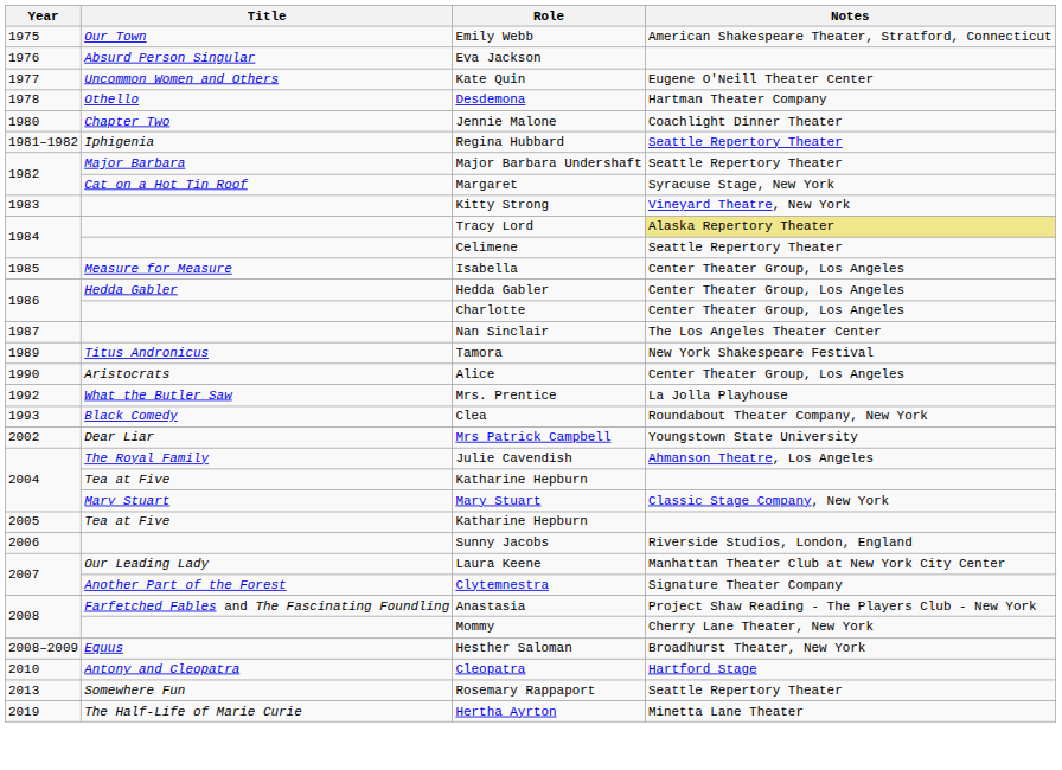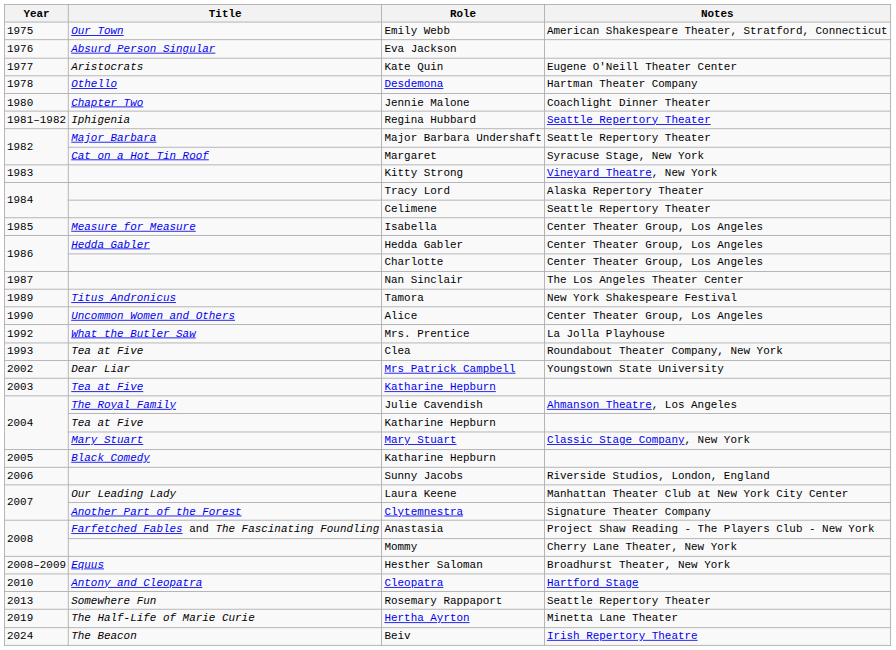Kate Quin | Title: Uncommon Women and Others -> Aristocrats
Tracy Lord | Notes: khaki background -> no background
Alice | Title: Aristocrats -> Uncommon Women and Others
Clea | Title: Black Comedy -> Tea at Five
+ row: 2003 | Tea at Five | Katharine Hepburn
2005 / Katharine Hepburn | Title: Tea at Five -> Black Comedy
+ row: 2024 | The Beacon | Beiv | Irish Repertory Theatre
